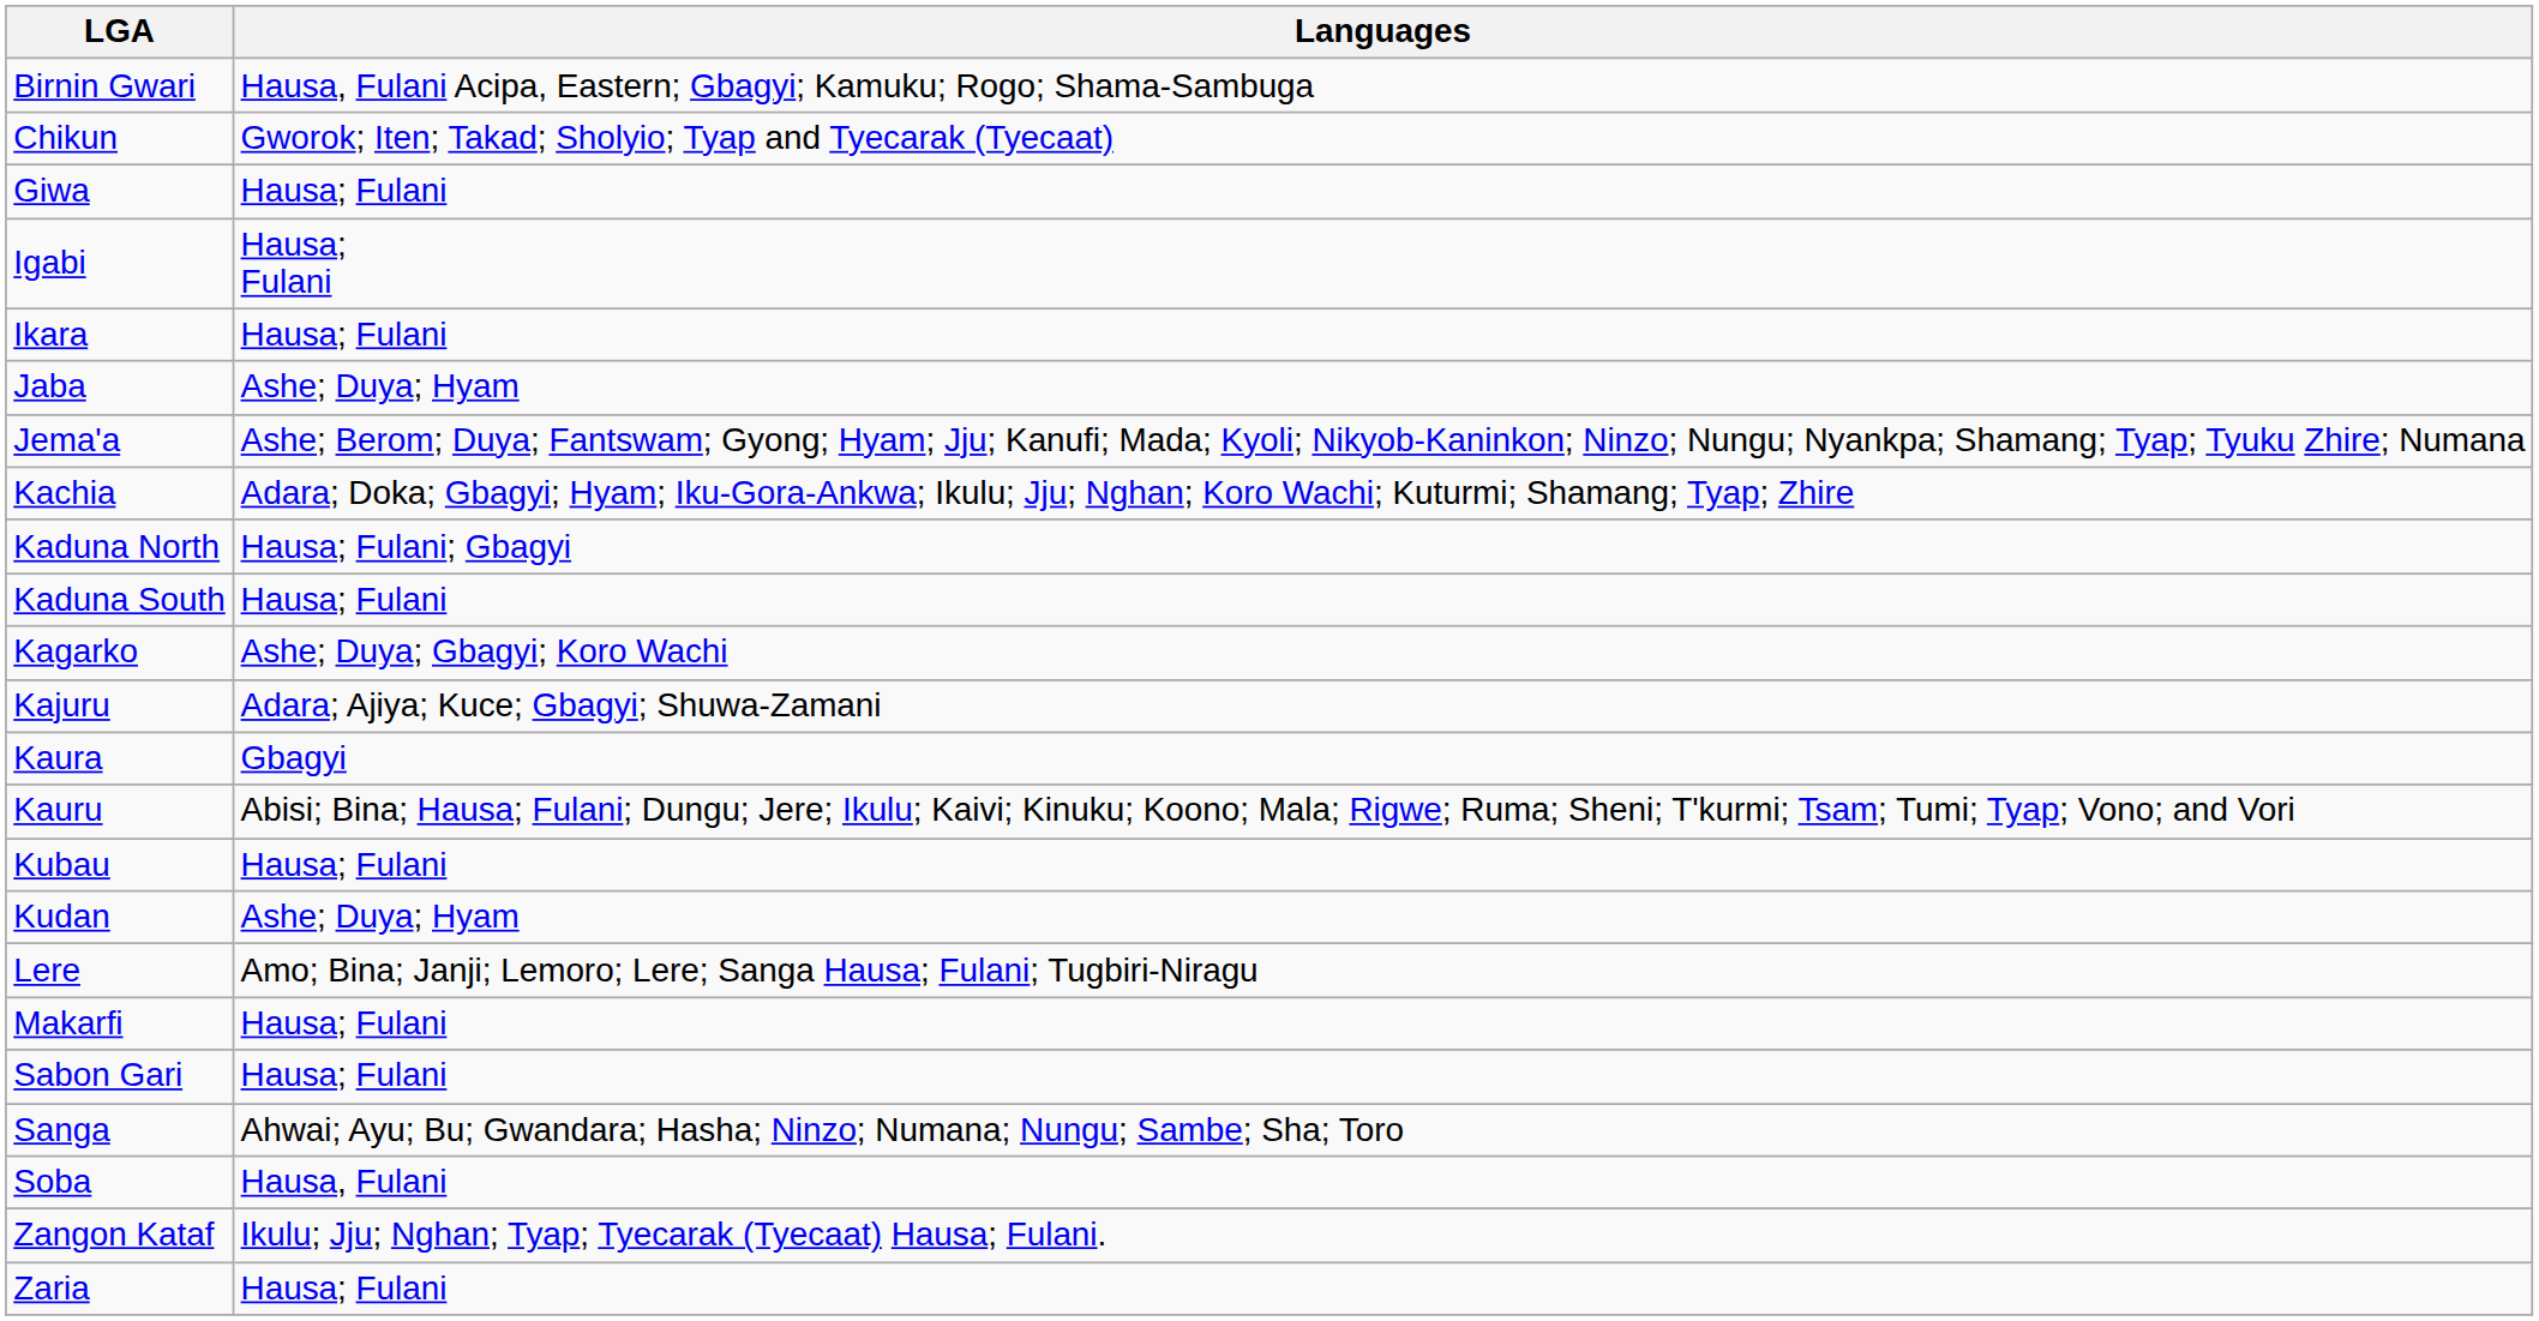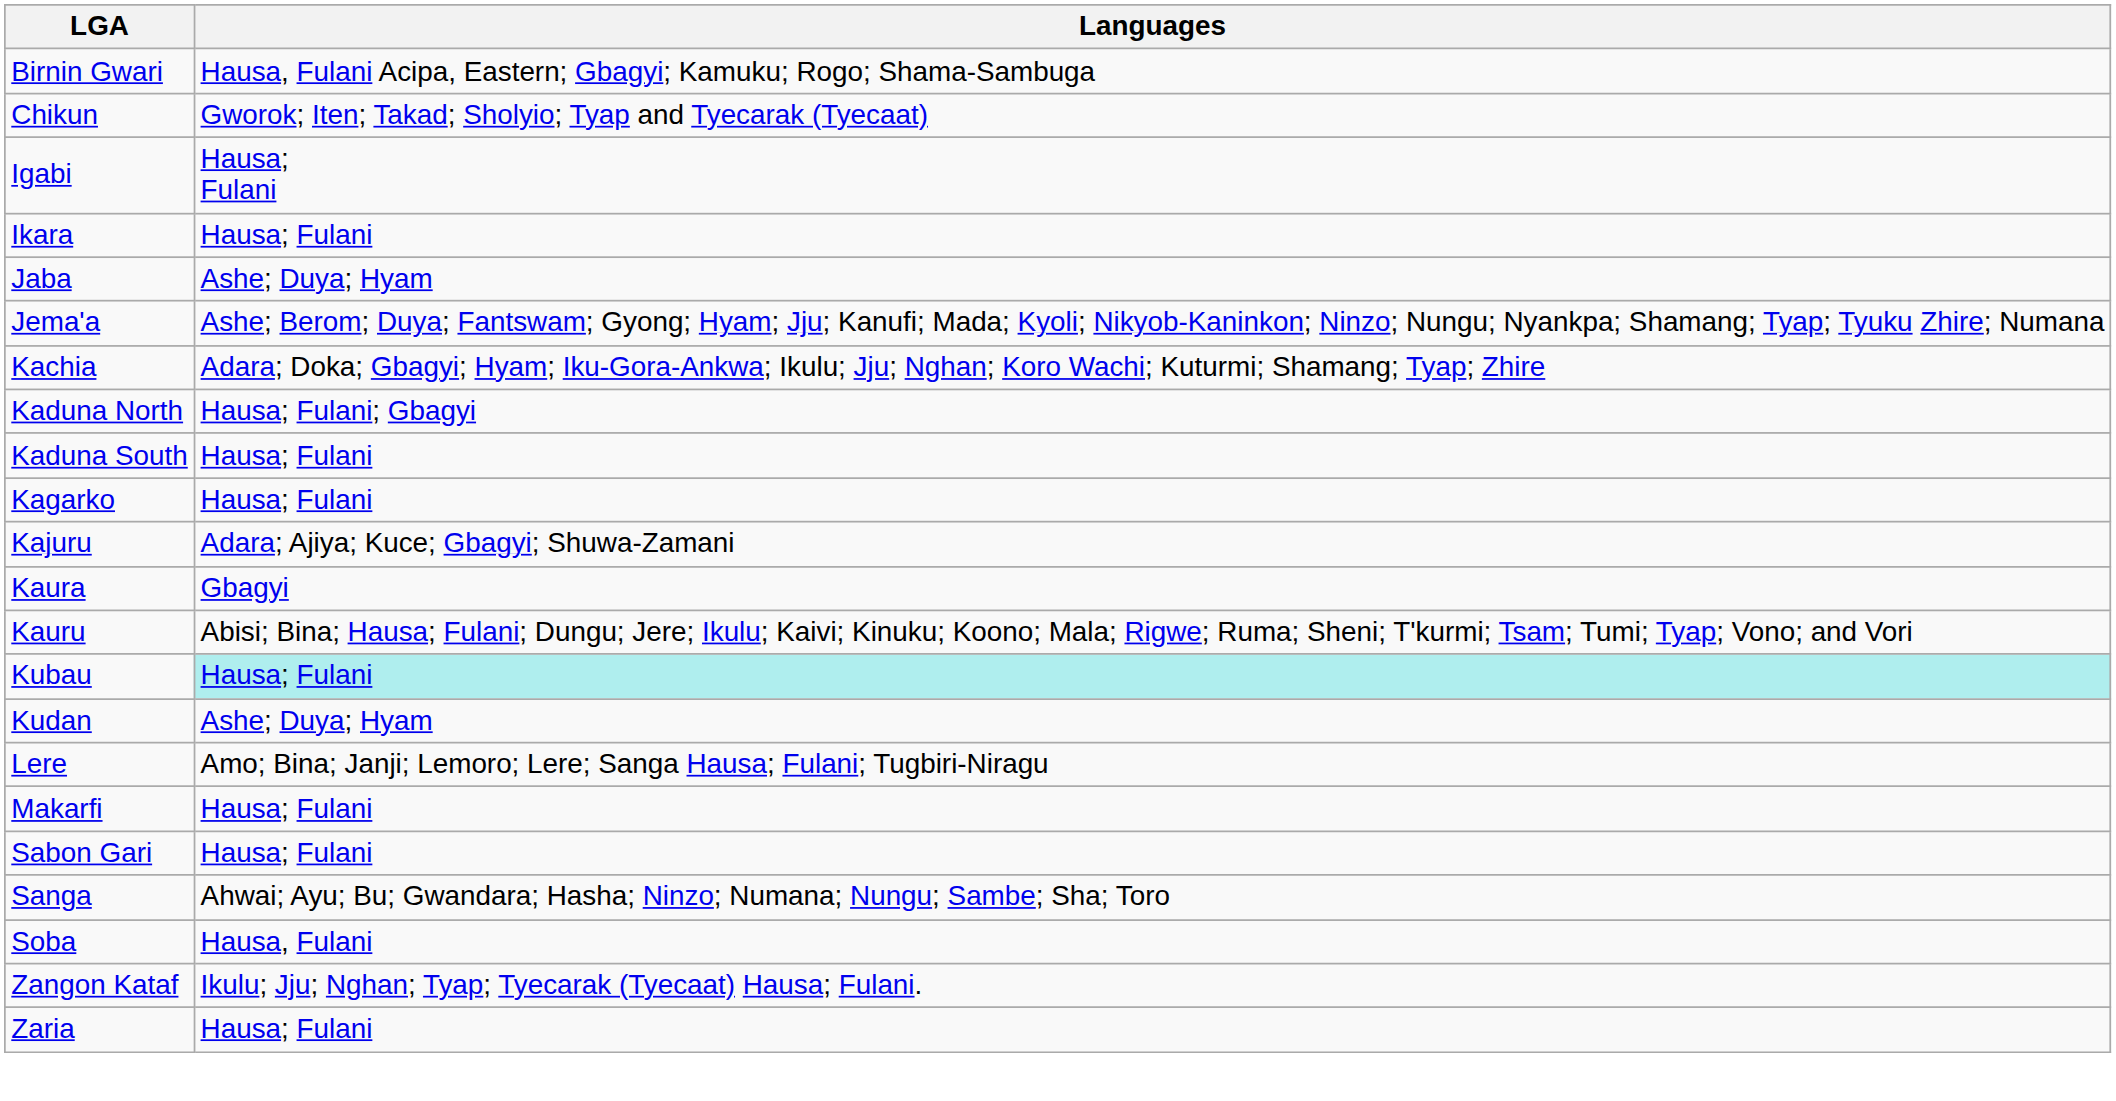- row: Giwa | Hausa; Fulani
Kagarko | Languages: Ashe; Duya; Gbagyi; Koro Wachi -> Hausa; Fulani
Kubau | Languages: no background -> paleturquoise background
